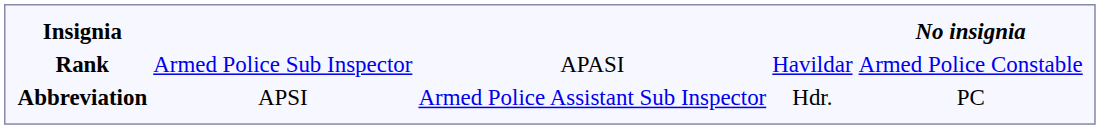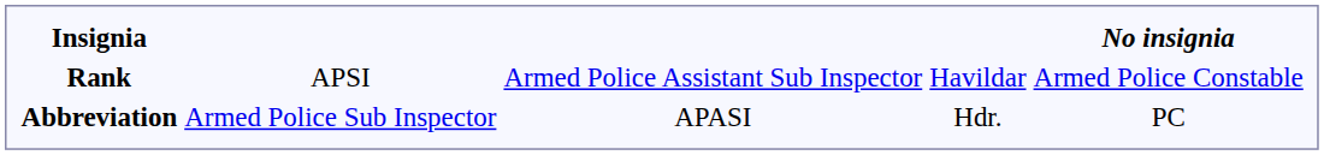Rank | column 2: Armed Police Sub Inspector -> APSI
Rank | column 3: APASI -> Armed Police Assistant Sub Inspector
Abbreviation | column 2: APSI -> Armed Police Sub Inspector
Abbreviation | column 3: Armed Police Assistant Sub Inspector -> APASI
